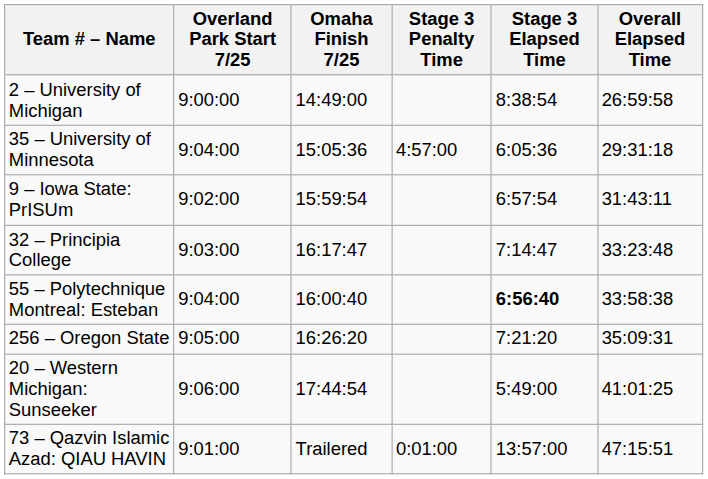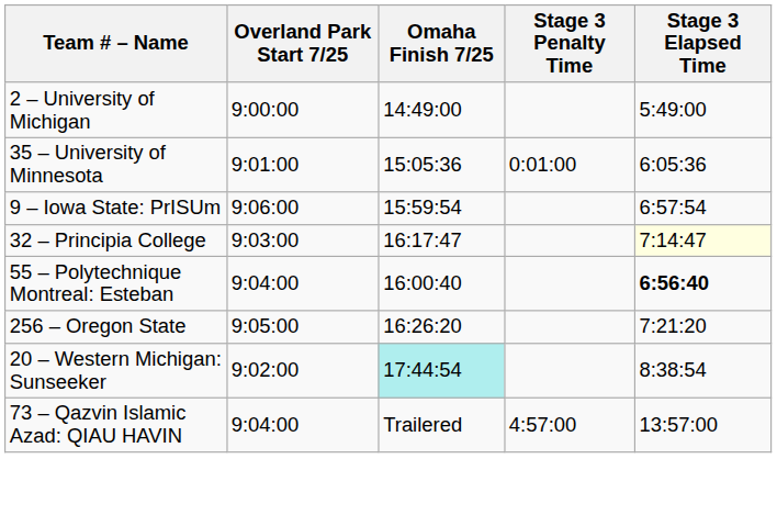- column: Overall Elapsed Time | 26:59:58 | 29:31:18 | 31:43:11 | 33:23:48 | 33:58:38 | 35:09:31 | 41:01:25 | 47:15:51
2 – University of Michigan | Stage 3 Elapsed Time: 8:38:54 -> 5:49:00
35 – University of Minnesota | Overland Park Start 7/25: 9:04:00 -> 9:01:00
35 – University of Minnesota | Stage 3 Penalty Time: 4:57:00 -> 0:01:00
9 – Iowa State: PrISUm | Overland Park Start 7/25: 9:02:00 -> 9:06:00
32 – Principia College | Stage 3 Elapsed Time: no background -> lightyellow background
20 – Western Michigan: Sunseeker | Overland Park Start 7/25: 9:06:00 -> 9:02:00
20 – Western Michigan: Sunseeker | Omaha Finish 7/25: no background -> paleturquoise background
20 – Western Michigan: Sunseeker | Stage 3 Elapsed Time: 5:49:00 -> 8:38:54
73 – Qazvin Islamic Azad: QIAU HAVIN | Overland Park Start 7/25: 9:01:00 -> 9:04:00
73 – Qazvin Islamic Azad: QIAU HAVIN | Stage 3 Penalty Time: 0:01:00 -> 4:57:00
